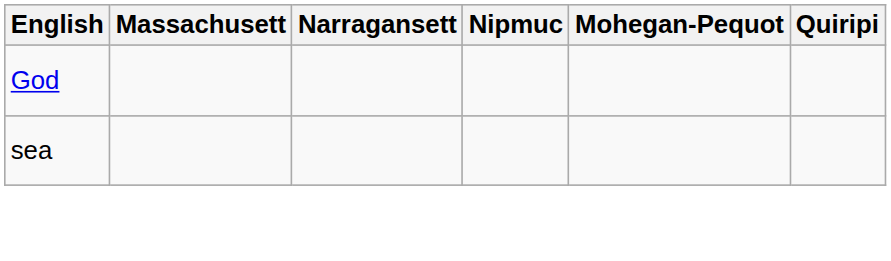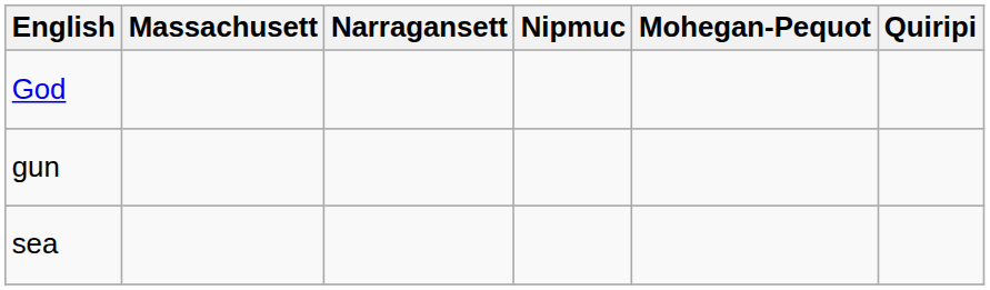+ row: gun
